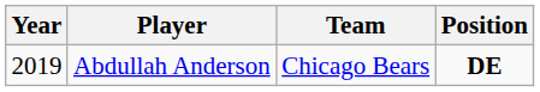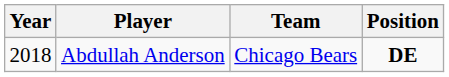Abdullah Anderson | Year: 2019 -> 2018
